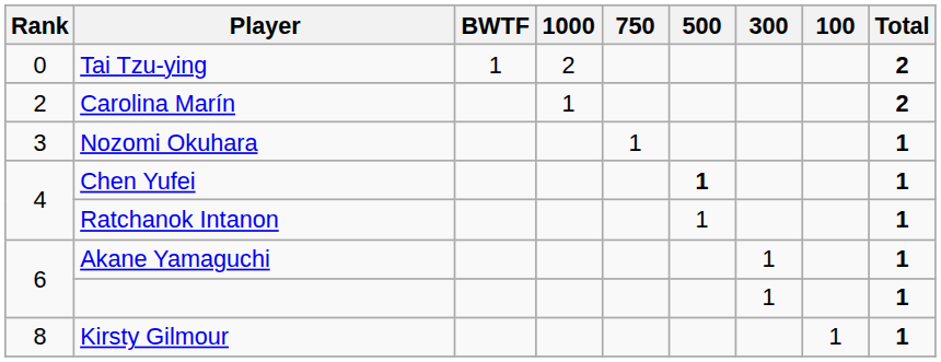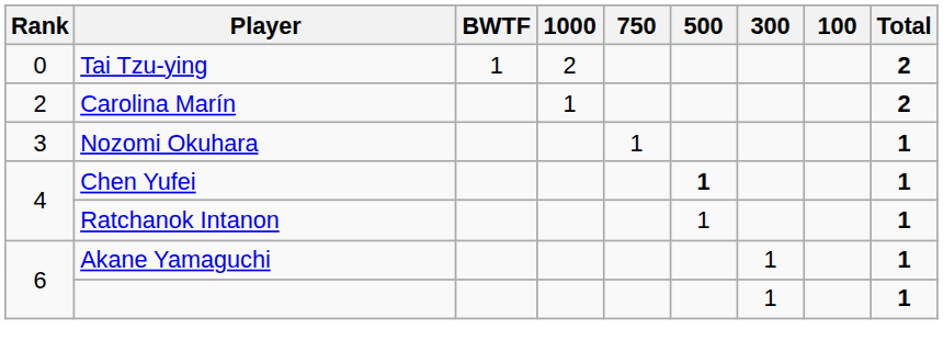- row: 8 | Kirsty Gilmour | 1 | 1
